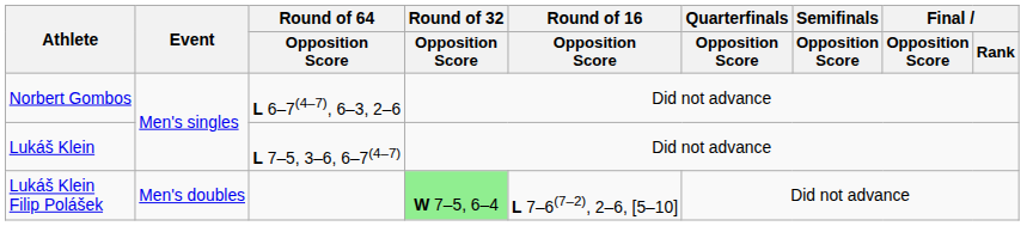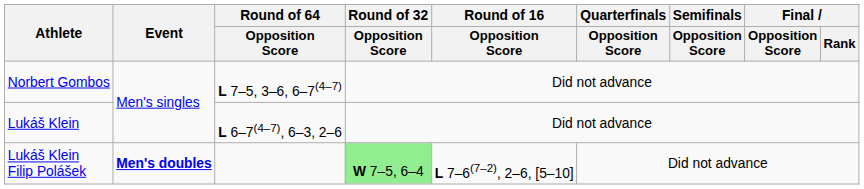Norbert Gombos | Round of 64 / Opposition Score: L 6–7(4–7), 6–3, 2–6 -> L 7–5, 3–6, 6–7(4–7)
Lukáš Klein | Round of 64 / Opposition Score: L 7–5, 3–6, 6–7(4–7) -> L 6–7(4–7), 6–3, 2–6
Lukáš Klein Filip Polášek | Event: normal -> bold
